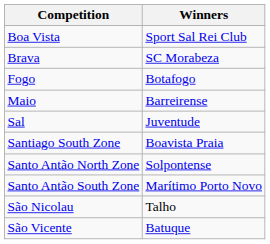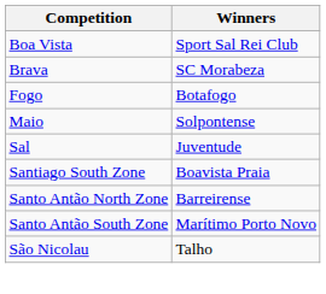Maio | Winners: Barreirense -> Solpontense
Santo Antão North Zone | Winners: Solpontense -> Barreirense
- row: São Vicente | Batuque
